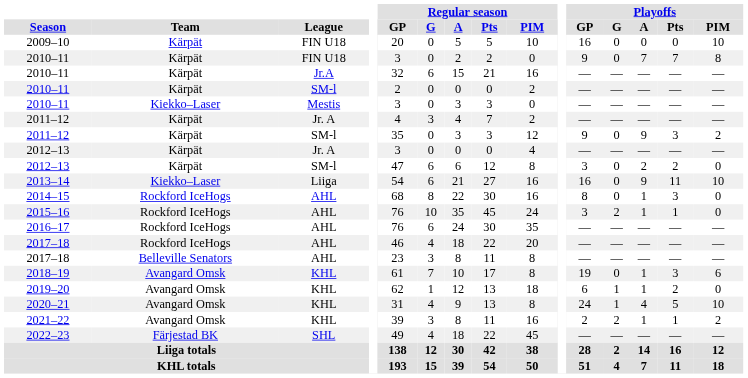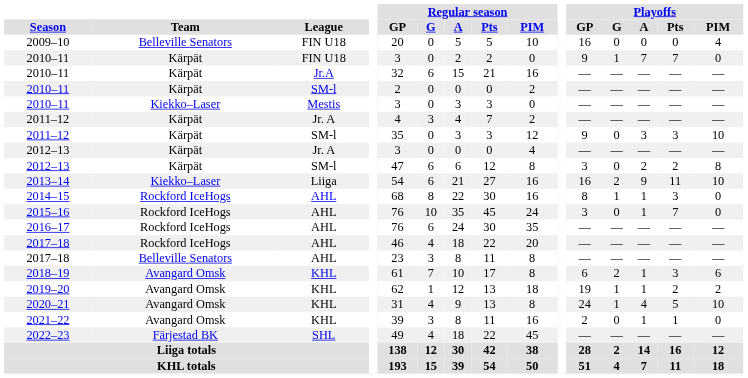2009–10 | Team: Kärpät -> Belleville Senators
2009–10 | Playoffs / PIM: 10 -> 4
2010–11 / FIN U18 | Playoffs / G: 0 -> 1
2010–11 / FIN U18 | Playoffs / PIM: 8 -> 0
2011–12 / SM-l | Playoffs / A: 9 -> 3
2011–12 / SM-l | Playoffs / PIM: 2 -> 10
2012–13 / SM-l | Playoffs / PIM: 0 -> 8
2013–14 | Playoffs / G: 0 -> 2
2014–15 | Playoffs / G: 0 -> 1
2015–16 | Playoffs / G: 2 -> 0
2015–16 | Playoffs / Pts: 1 -> 7
2018–19 | Playoffs / GP: 19 -> 6
2018–19 | Playoffs / G: 0 -> 2
2019–20 | Playoffs / GP: 6 -> 19
2019–20 | Playoffs / PIM: 0 -> 2
2021–22 | Playoffs / G: 2 -> 0
2021–22 | Playoffs / PIM: 2 -> 0
